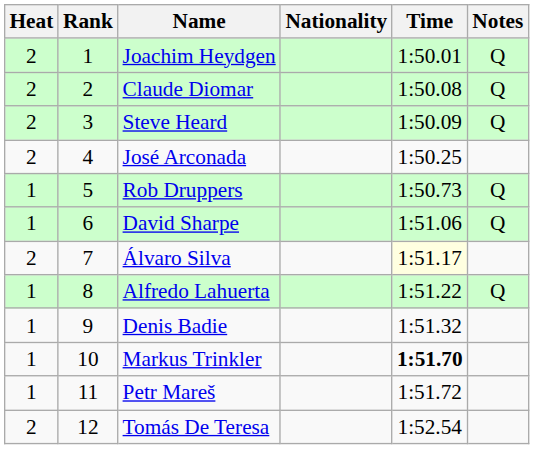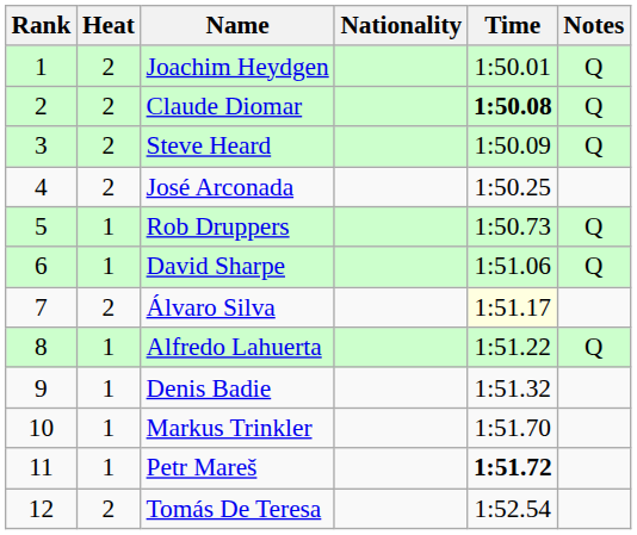columns swapped: Rank <-> Heat
Claude Diomar | Time: normal -> bold
Markus Trinkler | Time: bold -> normal
Petr Mareš | Time: normal -> bold
